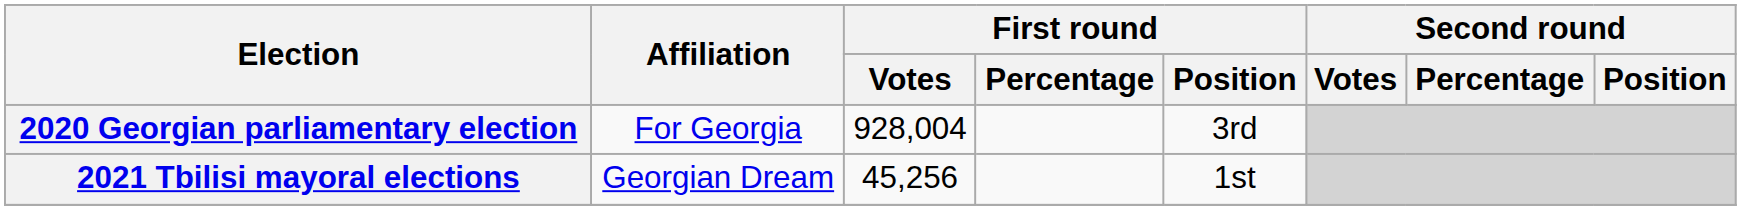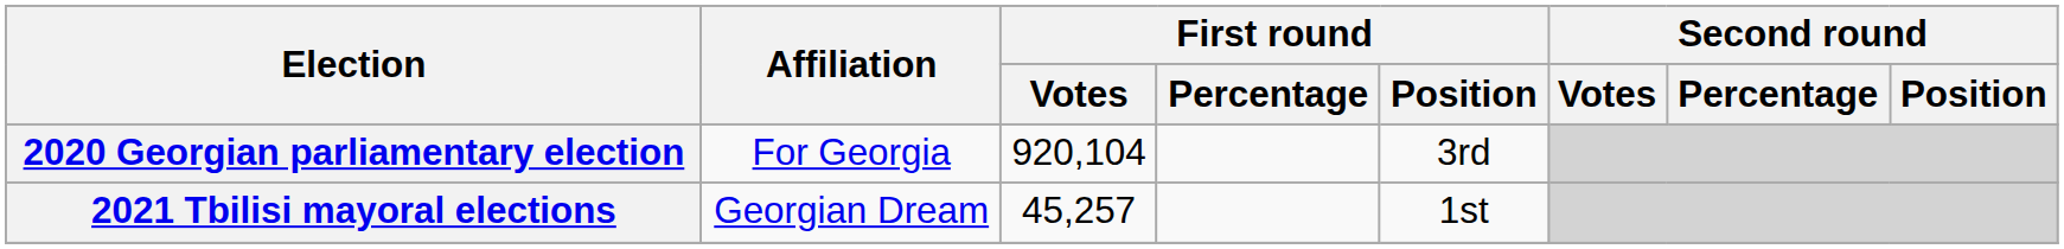2020 Georgian parliamentary election | First round / Votes: 928,004 -> 920,104
2021 Tbilisi mayoral elections | First round / Votes: 45,256 -> 45,257
